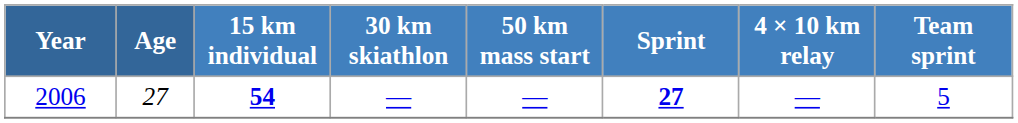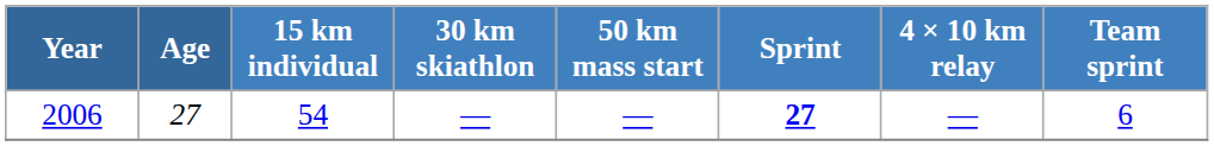2006 | 15 km individual: bold -> normal
2006 | Team sprint: 5 -> 6
